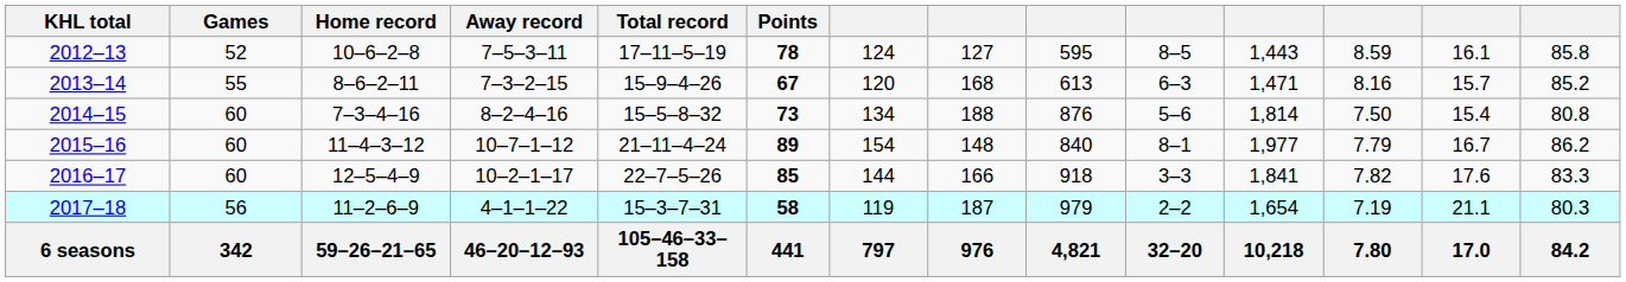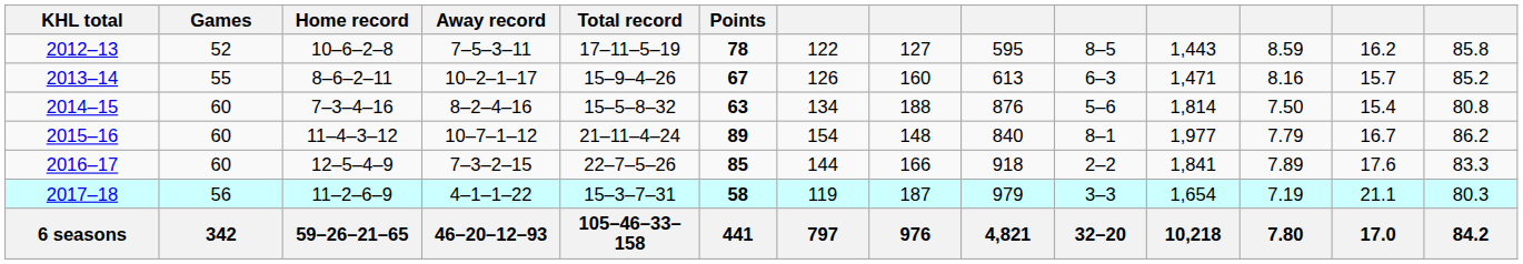2012–13 | column 7: 124 -> 122
2012–13 | column 13: 16.1 -> 16.2
2013–14 | Away record: 7–3–2–15 -> 10–2–1–17
2013–14 | column 7: 120 -> 126
2013–14 | column 8: 168 -> 160
2014–15 | Points: 73 -> 63
2016–17 | Away record: 10–2–1–17 -> 7–3–2–15
2016–17 | column 10: 3–3 -> 2–2
2016–17 | column 12: 7.82 -> 7.89
2017–18 | column 10: 2–2 -> 3–3
